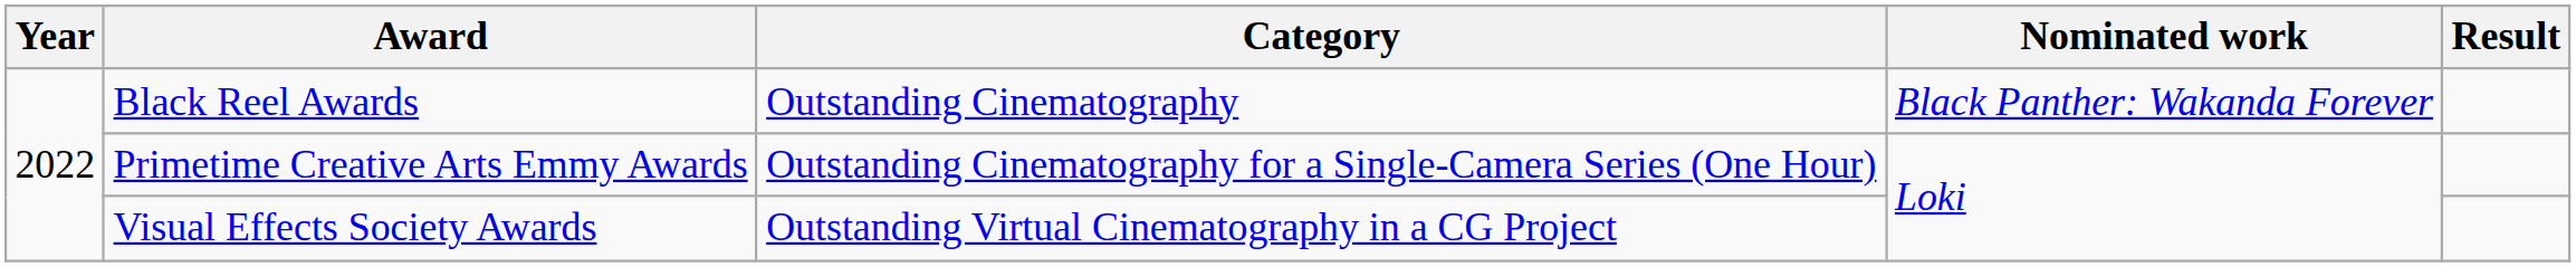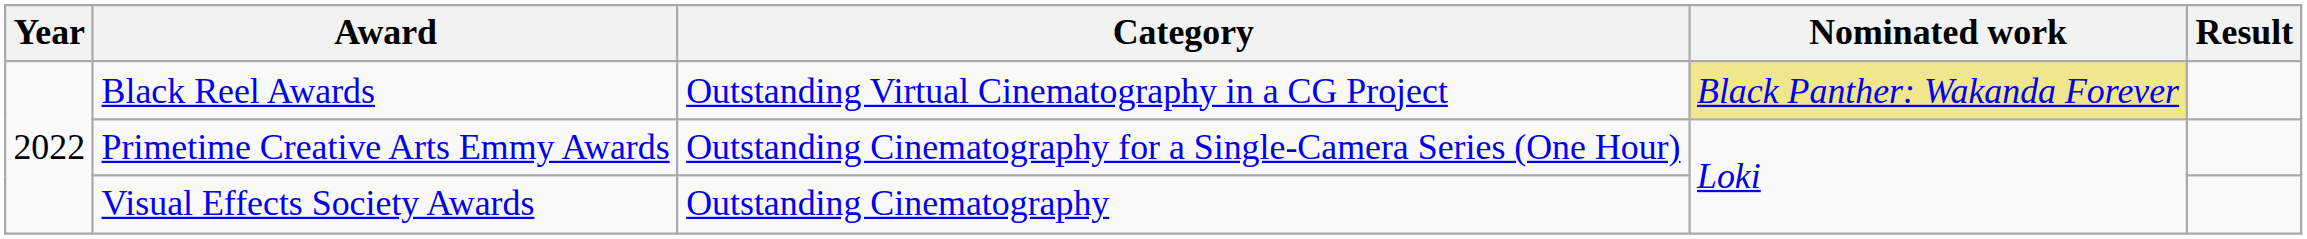Black Reel Awards | Category: Outstanding Cinematography -> Outstanding Virtual Cinematography in a CG Project
Black Reel Awards | Nominated work: no background -> khaki background
Visual Effects Society Awards | Category: Outstanding Virtual Cinematography in a CG Project -> Outstanding Cinematography
